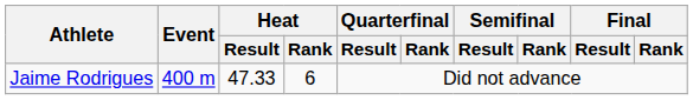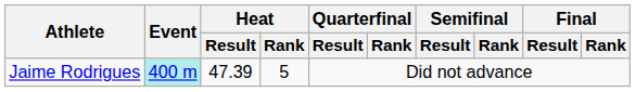Jaime Rodrigues | Event: no background -> paleturquoise background
Jaime Rodrigues | Heat / Result: 47.33 -> 47.39
Jaime Rodrigues | Heat / Rank: 6 -> 5
